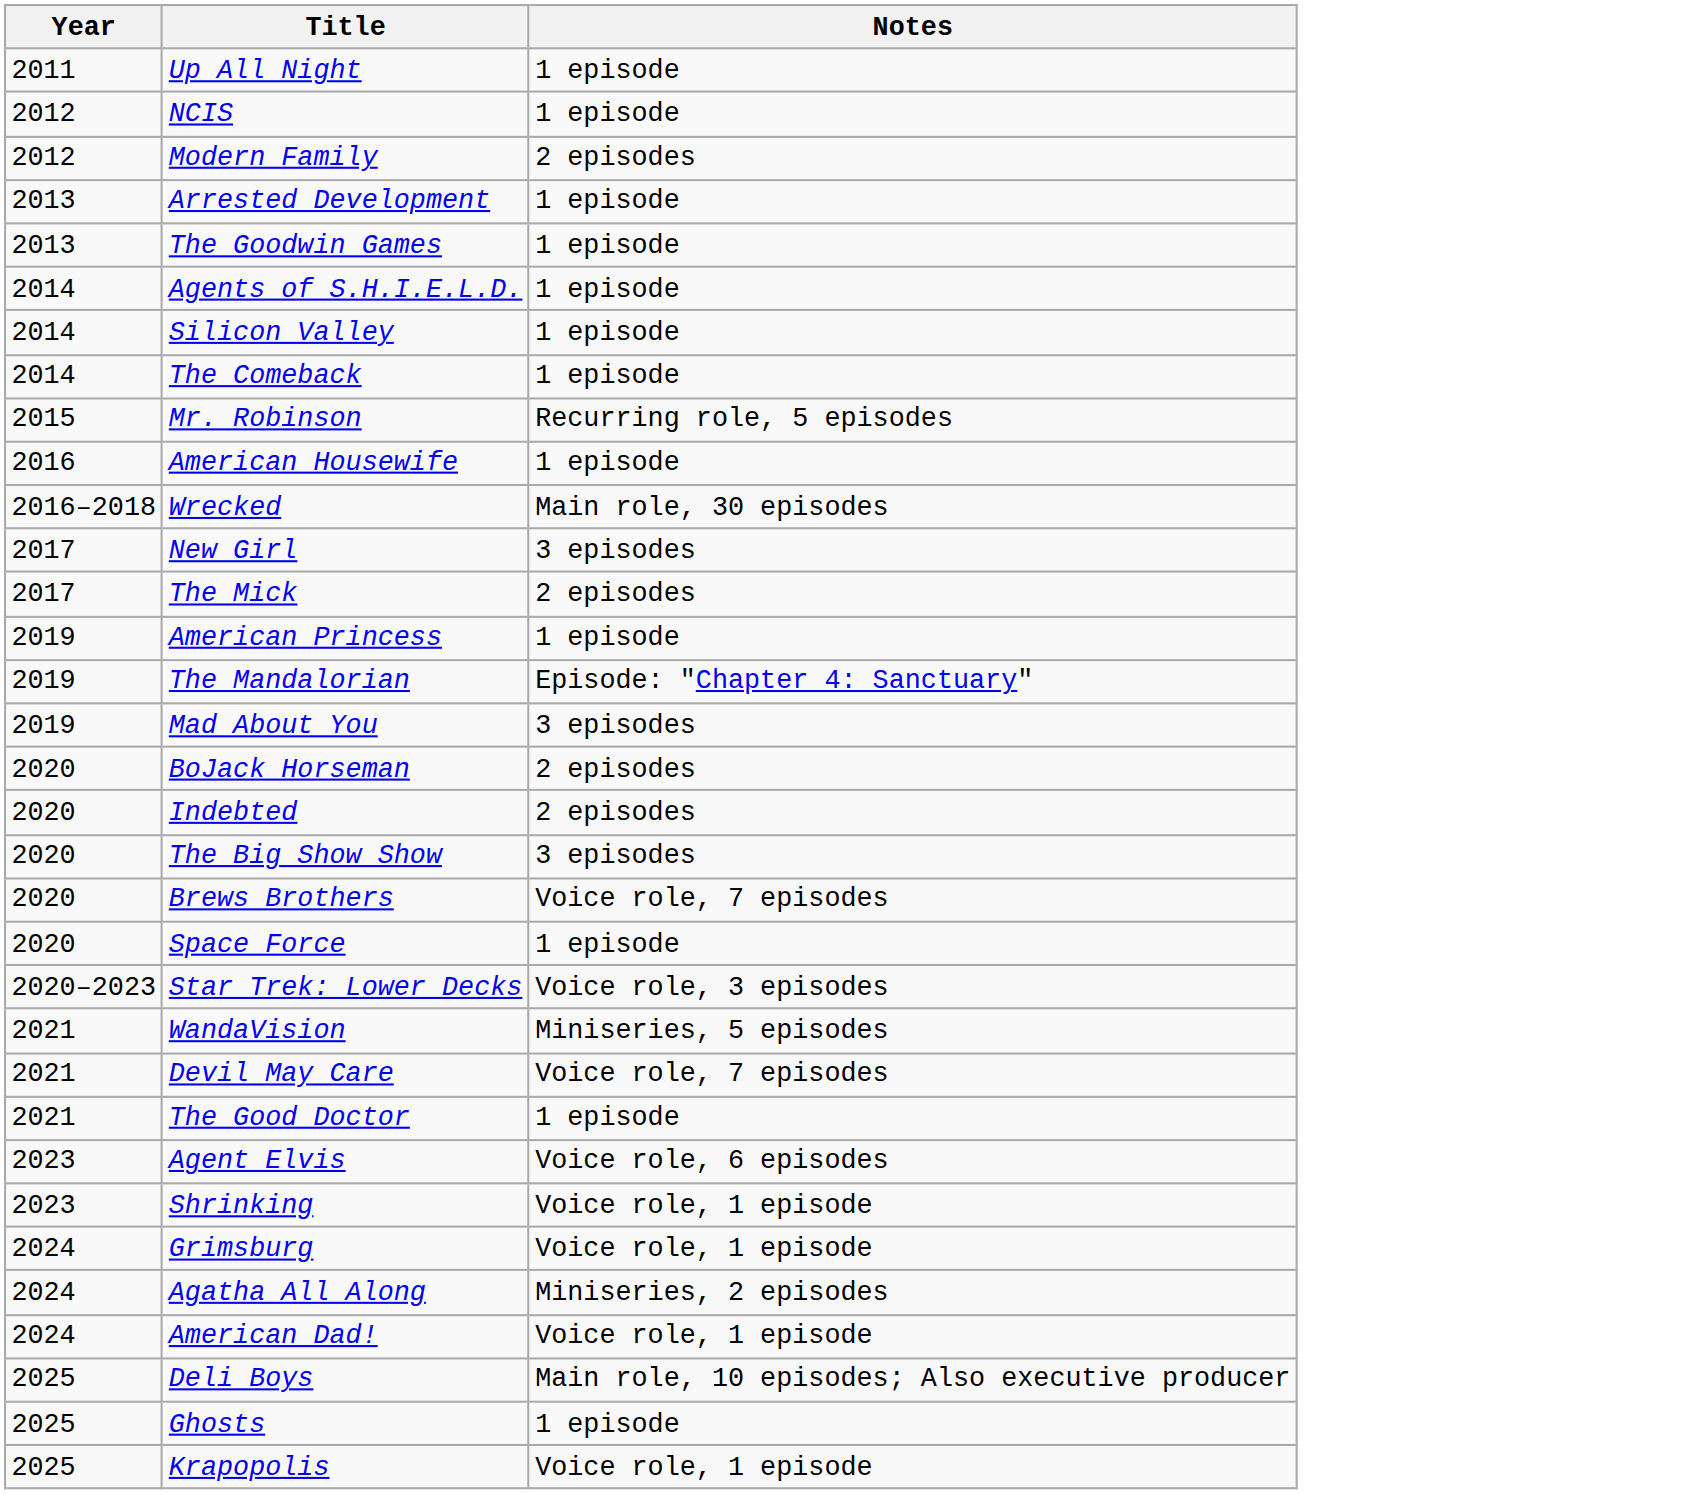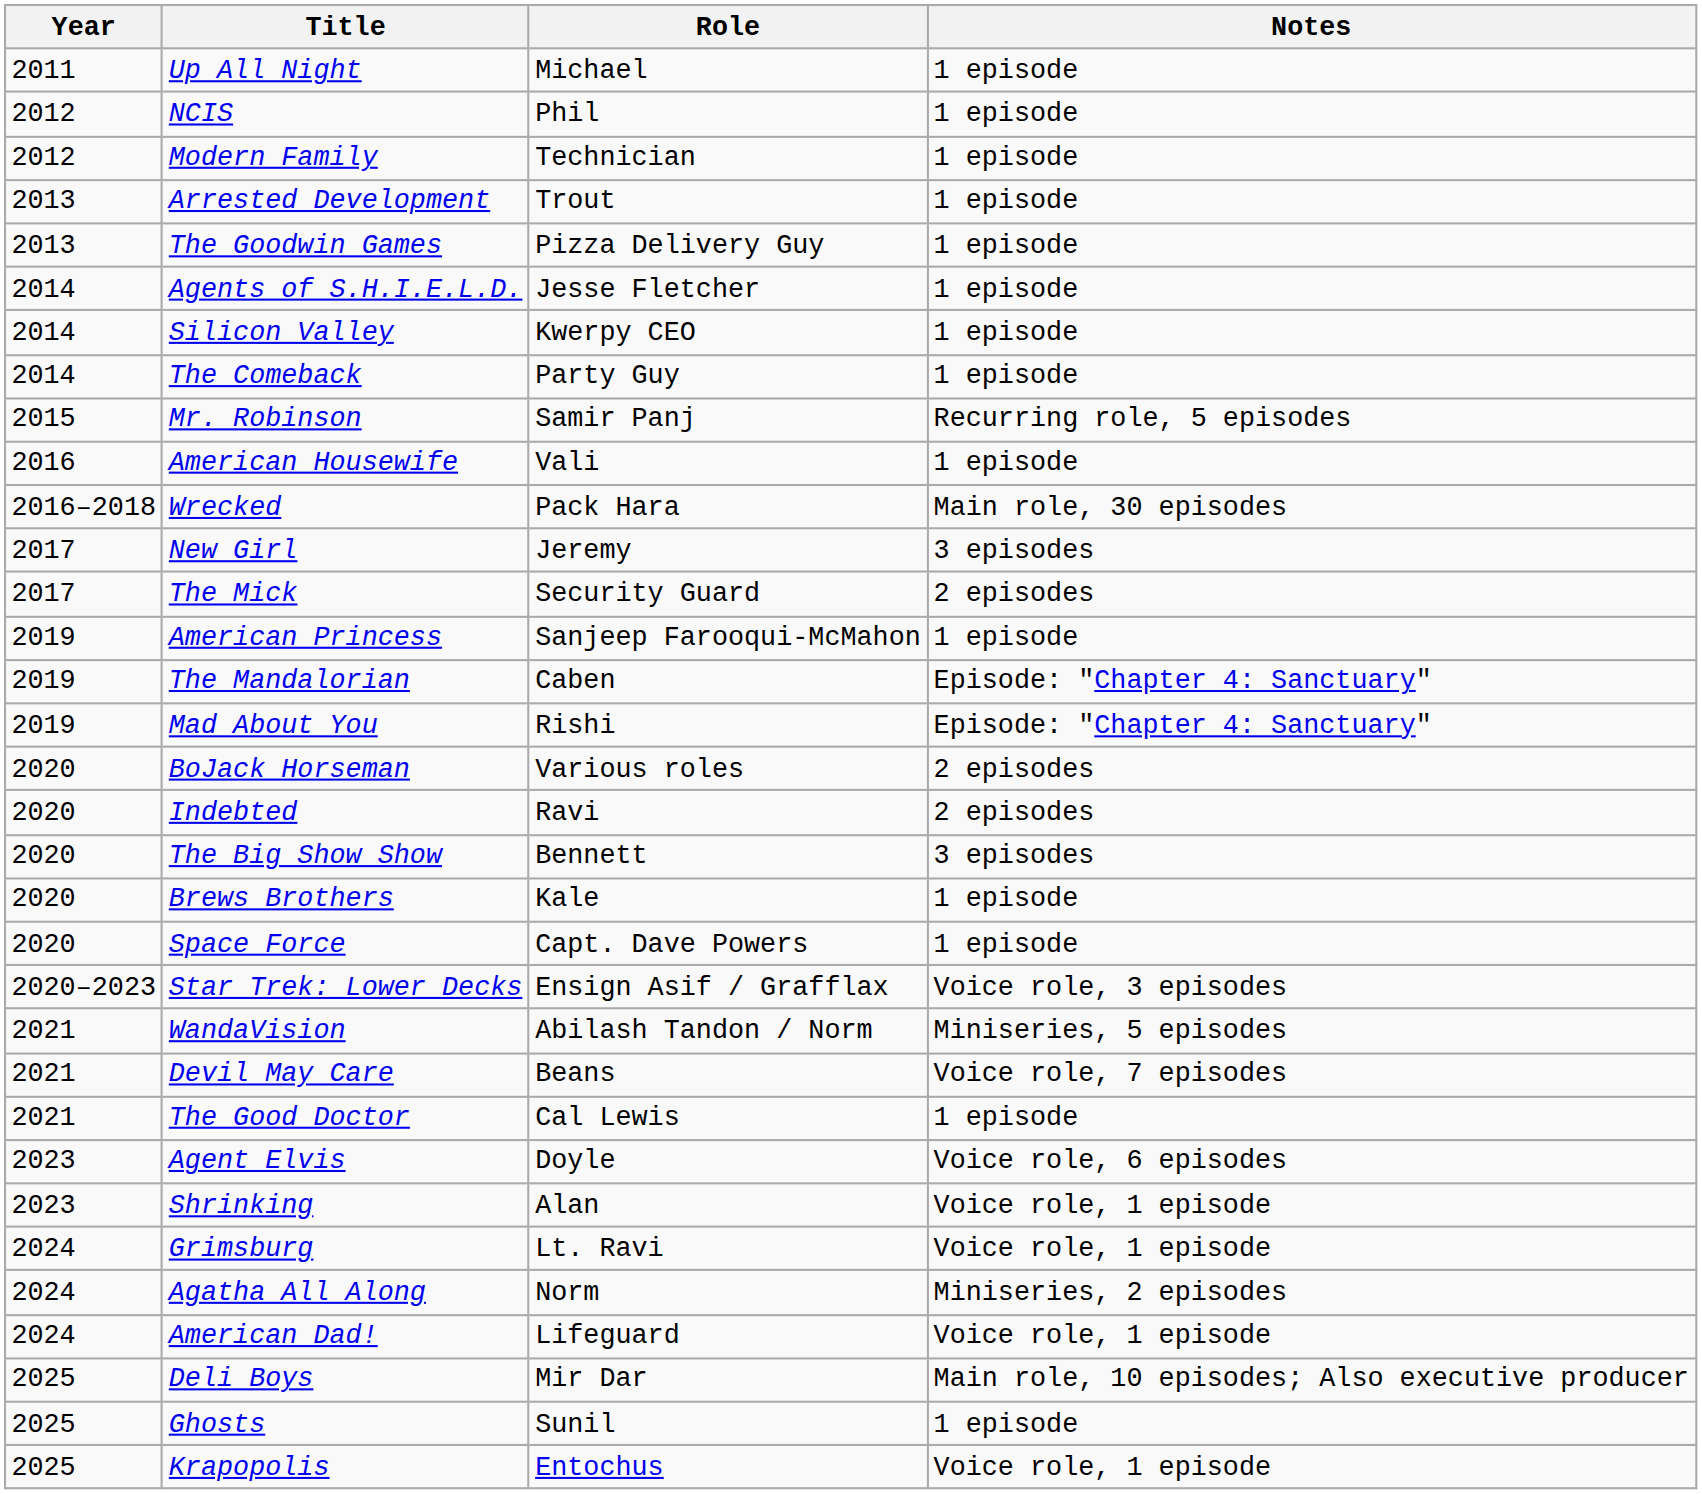+ column: Role | Michael | Phil | Technician | Trout | Pizza Delivery Guy | Jesse Fletcher | Kwerpy CEO | Party Guy | Samir Panj | Vali | Pack Hara | Jeremy | Security Guard | Sanjeep Farooqui-McMahon | Caben | Rishi | Various roles | Ravi | Bennett | Kale | Capt. Dave Powers | Ensign Asif / Grafflax | Abilash Tandon / Norm | Beans | Cal Lewis | Doyle | Alan | Lt. Ravi | Norm | Lifeguard | Mir Dar | Sunil | Entochus
Modern Family | Notes: 2 episodes -> 1 episode
Mad About You | Notes: 3 episodes -> Episode: "Chapter 4: Sanctuary"
Brews Brothers | Notes: Voice role, 7 episodes -> 1 episode
